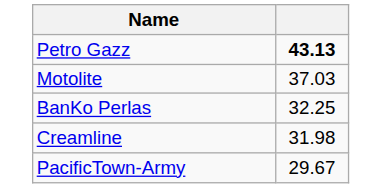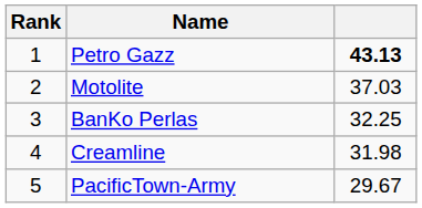+ column: Rank | 1 | 2 | 3 | 4 | 5
